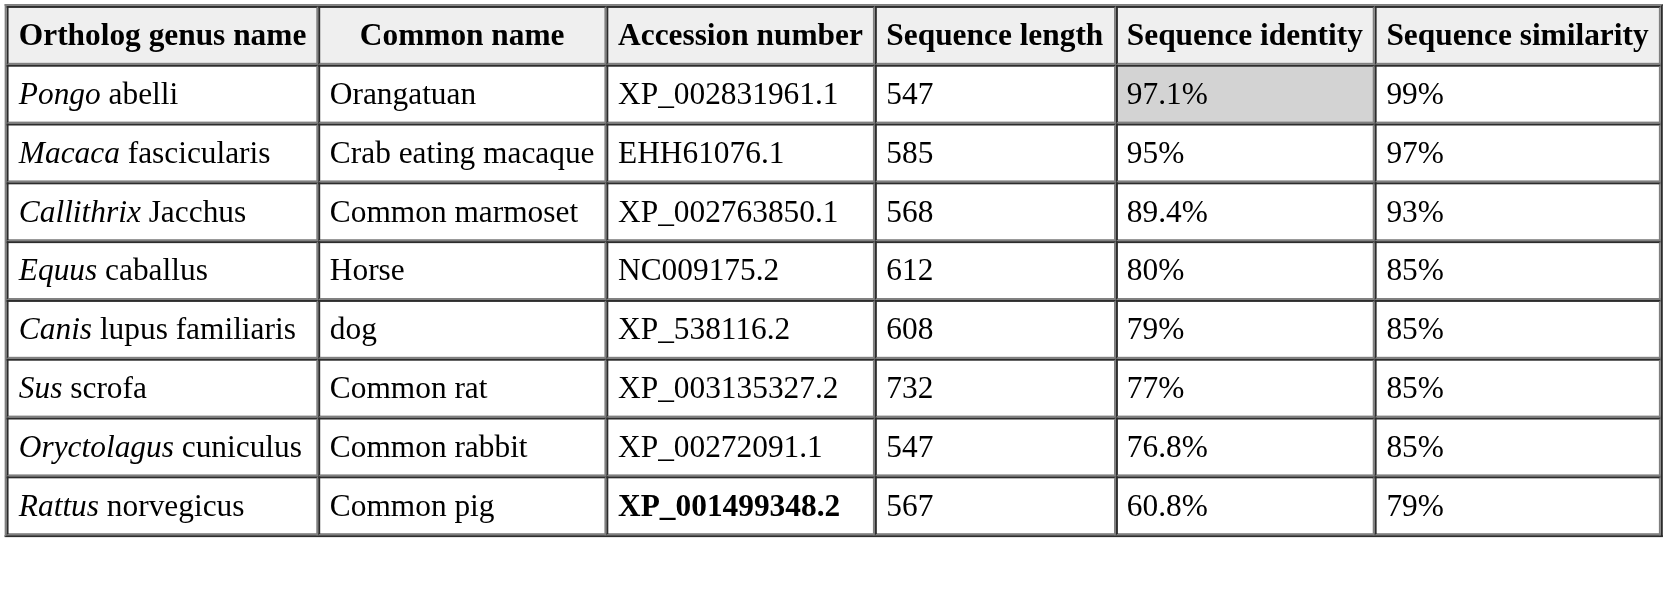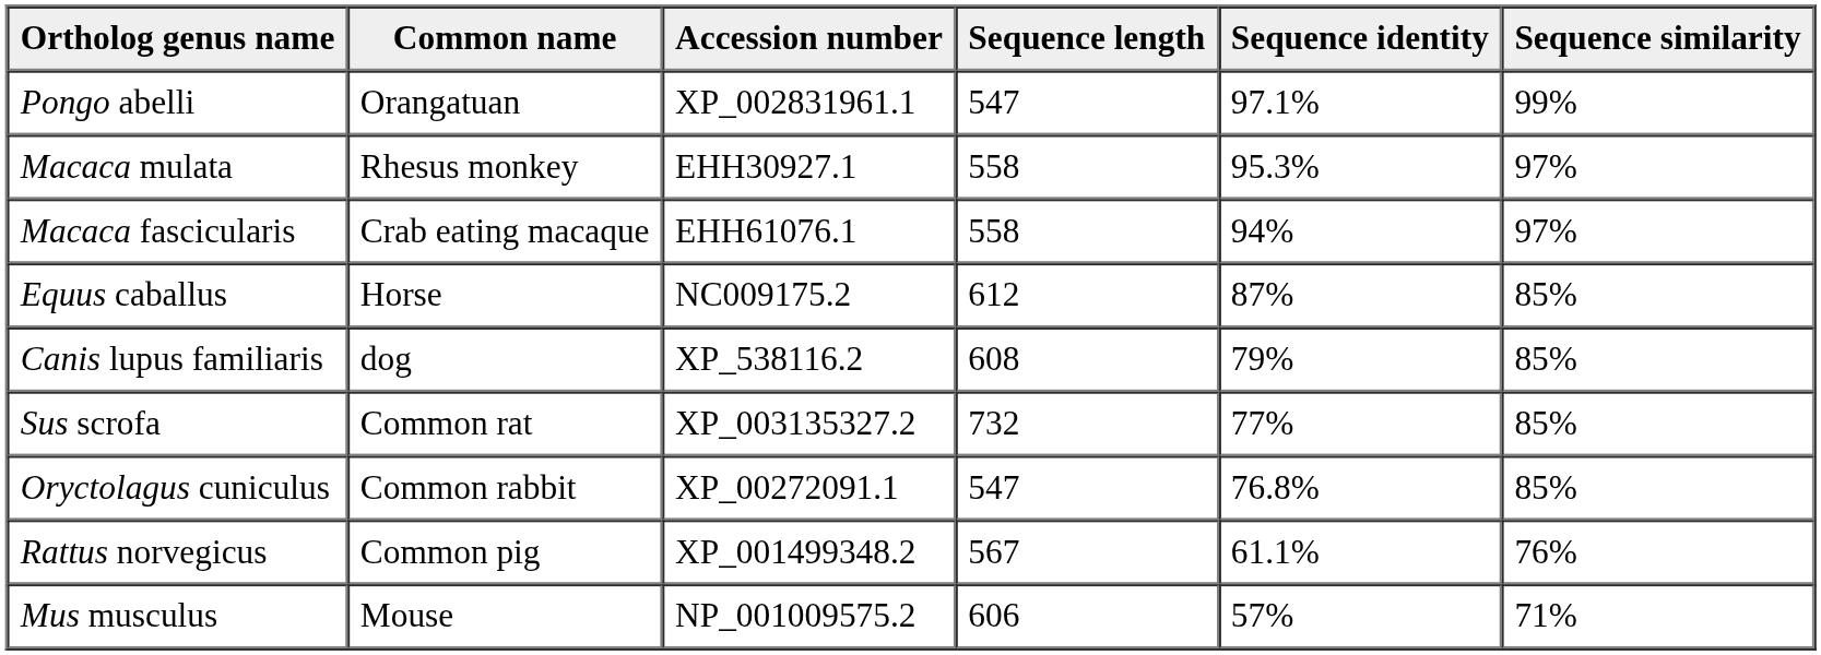Pongo abelli | Sequence identity: lightgrey background -> no background
+ row: Macaca mulata | Rhesus monkey | EHH30927.1 | 558 | 95.3% | 97%
Macaca fascicularis | Sequence length: 585 -> 558
Macaca fascicularis | Sequence identity: 95% -> 94%
- row: Callithrix Jacchus | Common marmoset | XP_002763850.1 | 568 | 89.4% | 93%
Equus caballus | Sequence identity: 80% -> 87%
Rattus norvegicus | Accession number: bold -> normal
Rattus norvegicus | Sequence identity: 60.8% -> 61.1%
Rattus norvegicus | Sequence similarity: 79% -> 76%
+ row: Mus musculus | Mouse | NP_001009575.2 | 606 | 57% | 71%
